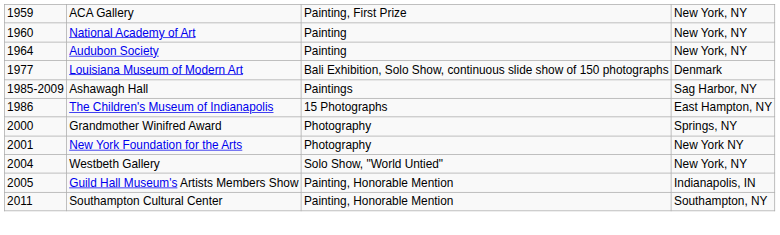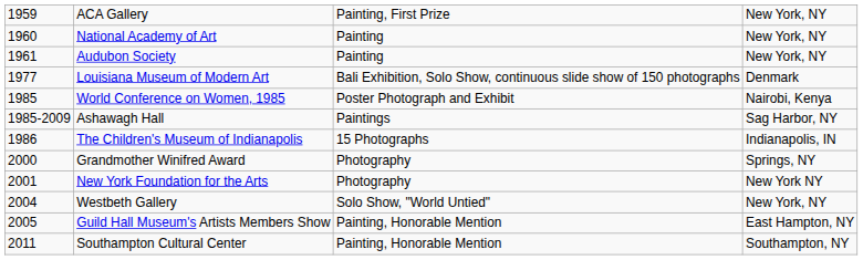Audubon Society | column 1: 1964 -> 1961
+ row: 1985 | World Conference on Women, 1985 | Poster Photograph and Exhibit | Nairobi, Kenya
The Children's Museum of Indianapolis | column 4: East Hampton, NY -> Indianapolis, IN
Guild Hall Museum's Artists Members Show | column 4: Indianapolis, IN -> East Hampton, NY
